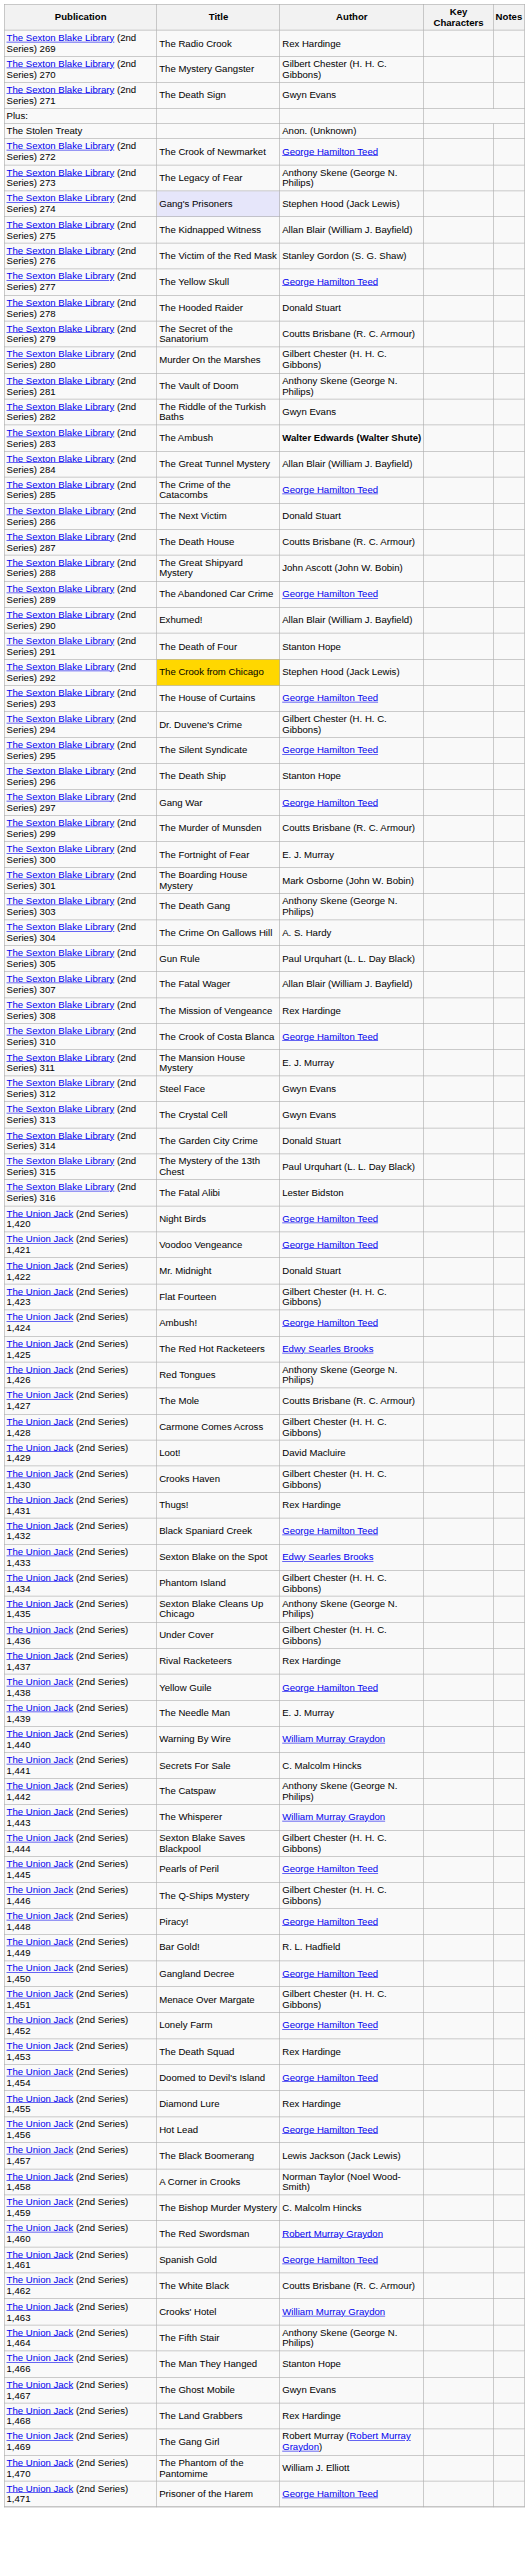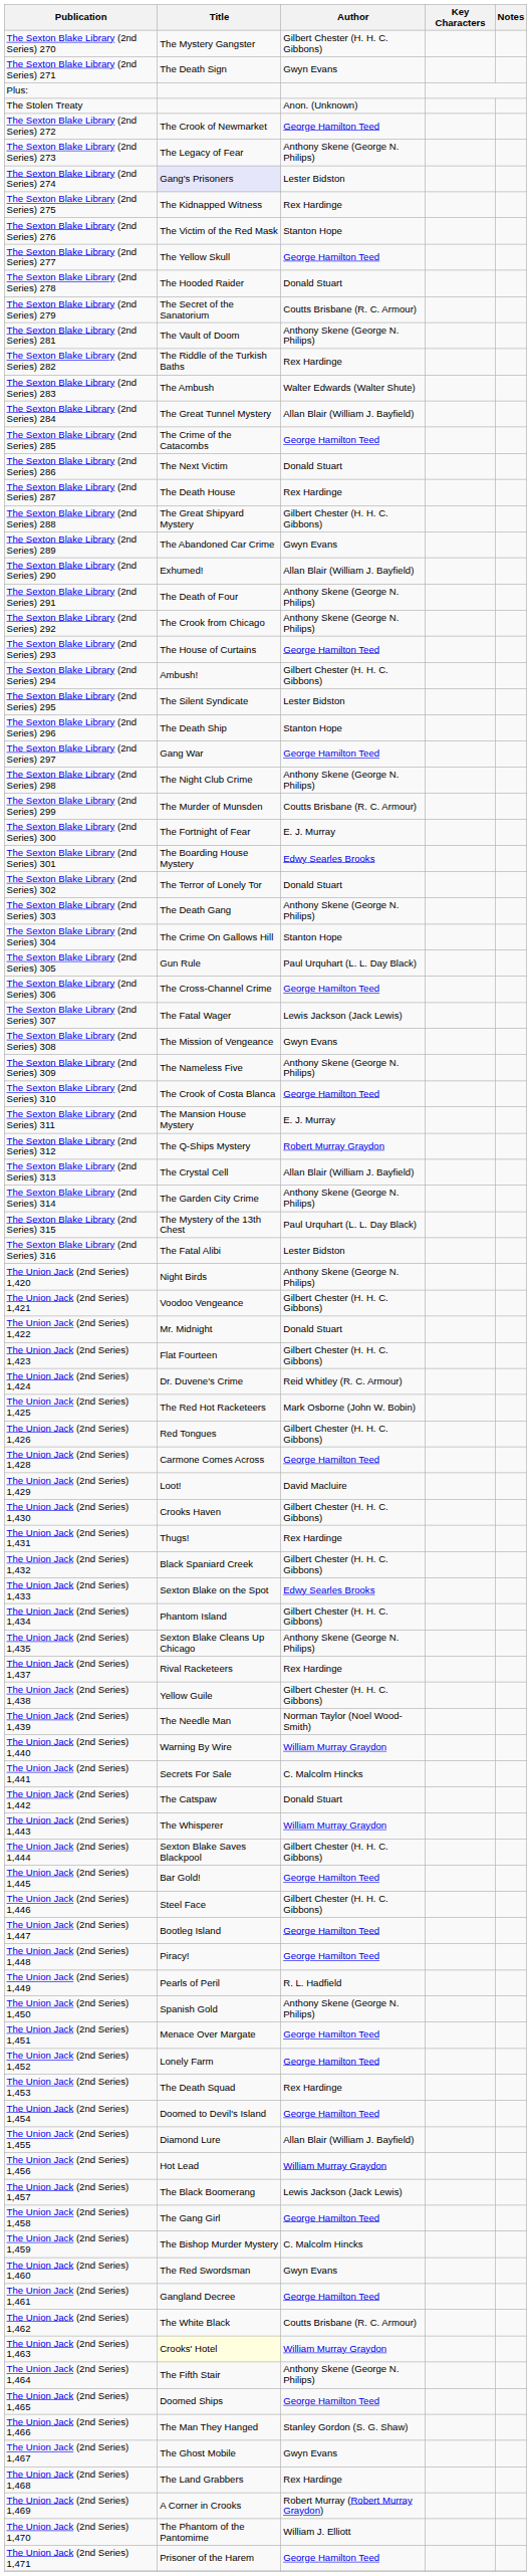- row: The Sexton Blake Library (2nd Series) 269 | The Radio Crook | Rex Hardinge
The Sexton Blake Library (2nd Series) 274 | Author: Stephen Hood (Jack Lewis) -> Lester Bidston
The Sexton Blake Library (2nd Series) 275 | Author: Allan Blair (William J. Bayfield) -> Rex Hardinge
The Sexton Blake Library (2nd Series) 276 | Author: Stanley Gordon (S. G. Shaw) -> Stanton Hope
- row: The Sexton Blake Library (2nd Series) 280 | Murder On the Marshes | Gilbert Chester (H. H. C. Gibbons)
The Sexton Blake Library (2nd Series) 282 | Author: Gwyn Evans -> Rex Hardinge
The Sexton Blake Library (2nd Series) 283 | Author: bold -> normal
The Sexton Blake Library (2nd Series) 287 | Author: Coutts Brisbane (R. C. Armour) -> Rex Hardinge
The Sexton Blake Library (2nd Series) 288 | Author: John Ascott (John W. Bobin) -> Gilbert Chester (H. H. C. Gibbons)
The Sexton Blake Library (2nd Series) 289 | Author: George Hamilton Teed -> Gwyn Evans
The Sexton Blake Library (2nd Series) 291 | Author: Stanton Hope -> Anthony Skene (George N. Philips)
The Sexton Blake Library (2nd Series) 292 | Title: gold background -> no background
The Sexton Blake Library (2nd Series) 292 | Author: Stephen Hood (Jack Lewis) -> Anthony Skene (George N. Philips)
The Sexton Blake Library (2nd Series) 294 | Title: Dr. Duvene's Crime -> Ambush!
The Sexton Blake Library (2nd Series) 295 | Author: George Hamilton Teed -> Lester Bidston
+ row: The Sexton Blake Library (2nd Series) 298 | The Night Club Crime | Anthony Skene (George N. Philips)
The Sexton Blake Library (2nd Series) 301 | Author: Mark Osborne (John W. Bobin) -> Edwy Searles Brooks
+ row: The Sexton Blake Library (2nd Series) 302 | The Terror of Lonely Tor | Donald Stuart
The Sexton Blake Library (2nd Series) 304 | Author: A. S. Hardy -> Stanton Hope
+ row: The Sexton Blake Library (2nd Series) 306 | The Cross-Channel Crime | George Hamilton Teed
The Sexton Blake Library (2nd Series) 307 | Author: Allan Blair (William J. Bayfield) -> Lewis Jackson (Jack Lewis)
The Sexton Blake Library (2nd Series) 308 | Author: Rex Hardinge -> Gwyn Evans
+ row: The Sexton Blake Library (2nd Series) 309 | The Nameless Five | Anthony Skene (George N. Philips)
The Sexton Blake Library (2nd Series) 312 | Title: Steel Face -> The Q-Ships Mystery
The Sexton Blake Library (2nd Series) 312 | Author: Gwyn Evans -> Robert Murray Graydon
The Sexton Blake Library (2nd Series) 313 | Author: Gwyn Evans -> Allan Blair (William J. Bayfield)
The Sexton Blake Library (2nd Series) 314 | Author: Donald Stuart -> Anthony Skene (George N. Philips)
The Union Jack (2nd Series) 1,420 | Author: George Hamilton Teed -> Anthony Skene (George N. Philips)
The Union Jack (2nd Series) 1,421 | Author: George Hamilton Teed -> Gilbert Chester (H. H. C. Gibbons)
The Union Jack (2nd Series) 1,424 | Title: Ambush! -> Dr. Duvene's Crime
The Union Jack (2nd Series) 1,424 | Author: George Hamilton Teed -> Reid Whitley (R. C. Armour)
The Union Jack (2nd Series) 1,425 | Author: Edwy Searles Brooks -> Mark Osborne (John W. Bobin)
The Union Jack (2nd Series) 1,426 | Author: Anthony Skene (George N. Philips) -> Gilbert Chester (H. H. C. Gibbons)
- row: The Union Jack (2nd Series) 1,427 | The Mole | Coutts Brisbane (R. C. Armour)
The Union Jack (2nd Series) 1,428 | Author: Gilbert Chester (H. H. C. Gibbons) -> George Hamilton Teed
The Union Jack (2nd Series) 1,432 | Author: George Hamilton Teed -> Gilbert Chester (H. H. C. Gibbons)
- row: The Union Jack (2nd Series) 1,436 | Under Cover | Gilbert Chester (H. H. C. Gibbons)
The Union Jack (2nd Series) 1,438 | Author: George Hamilton Teed -> Gilbert Chester (H. H. C. Gibbons)
The Union Jack (2nd Series) 1,439 | Author: E. J. Murray -> Norman Taylor (Noel Wood-Smith)
The Union Jack (2nd Series) 1,442 | Author: Anthony Skene (George N. Philips) -> Donald Stuart
The Union Jack (2nd Series) 1,445 | Title: Pearls of Peril -> Bar Gold!
The Union Jack (2nd Series) 1,446 | Title: The Q-Ships Mystery -> Steel Face
+ row: The Union Jack (2nd Series) 1,447 | Bootleg Island | George Hamilton Teed
The Union Jack (2nd Series) 1,449 | Title: Bar Gold! -> Pearls of Peril
The Union Jack (2nd Series) 1,450 | Title: Gangland Decree -> Spanish Gold
The Union Jack (2nd Series) 1,450 | Author: George Hamilton Teed -> Anthony Skene (George N. Philips)
The Union Jack (2nd Series) 1,451 | Author: Gilbert Chester (H. H. C. Gibbons) -> George Hamilton Teed
The Union Jack (2nd Series) 1,455 | Author: Rex Hardinge -> Allan Blair (William J. Bayfield)
The Union Jack (2nd Series) 1,456 | Author: George Hamilton Teed -> William Murray Graydon
The Union Jack (2nd Series) 1,458 | Title: A Corner in Crooks -> The Gang Girl
The Union Jack (2nd Series) 1,458 | Author: Norman Taylor (Noel Wood-Smith) -> George Hamilton Teed
The Union Jack (2nd Series) 1,460 | Author: Robert Murray Graydon -> Gwyn Evans
The Union Jack (2nd Series) 1,461 | Title: Spanish Gold -> Gangland Decree
The Union Jack (2nd Series) 1,463 | Title: no background -> lightyellow background
+ row: The Union Jack (2nd Series) 1,465 | Doomed Ships | George Hamilton Teed
The Union Jack (2nd Series) 1,466 | Author: Stanton Hope -> Stanley Gordon (S. G. Shaw)
The Union Jack (2nd Series) 1,469 | Title: The Gang Girl -> A Corner in Crooks
